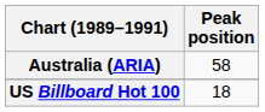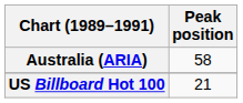US Billboard Hot 100 | Peak position: 18 -> 21
